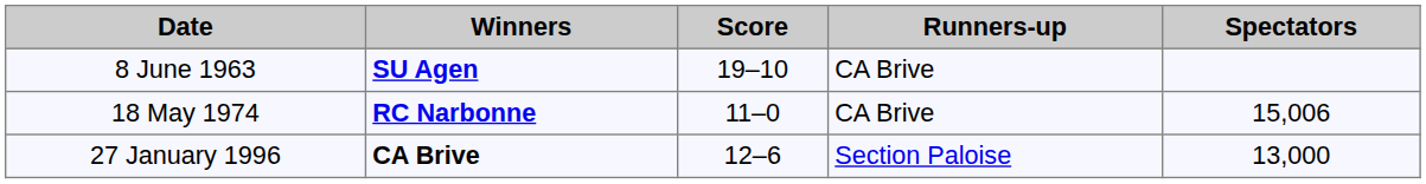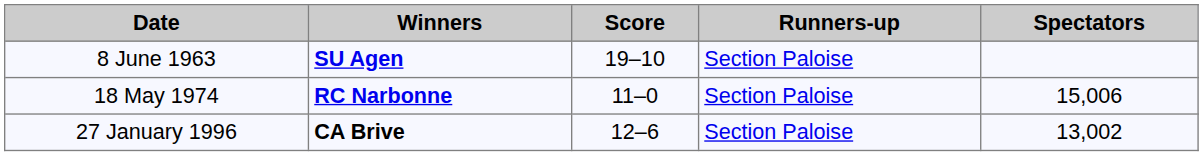8 June 1963 | Runners-up: CA Brive -> Section Paloise
18 May 1974 | Runners-up: CA Brive -> Section Paloise
27 January 1996 | Spectators: 13,000 -> 13,002
